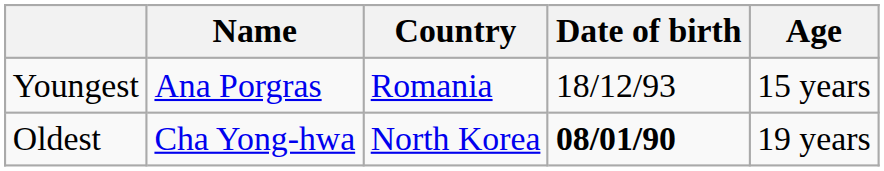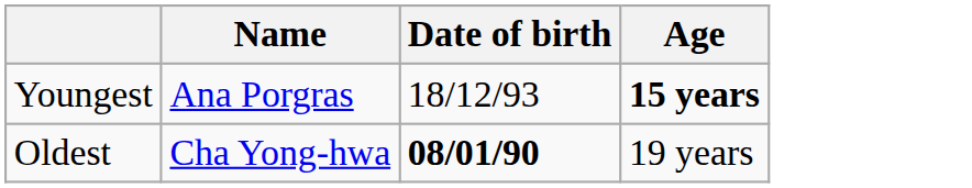- column: Country | Romania | North Korea
Youngest | Age: normal -> bold
